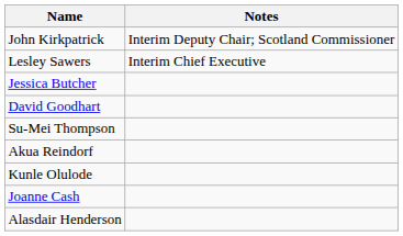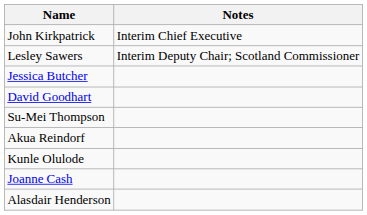John Kirkpatrick | Notes: Interim Deputy Chair; Scotland Commissioner -> Interim Chief Executive
Lesley Sawers | Notes: Interim Chief Executive -> Interim Deputy Chair; Scotland Commissioner
